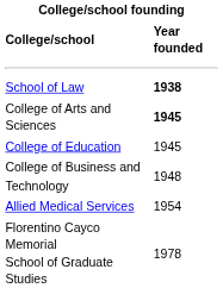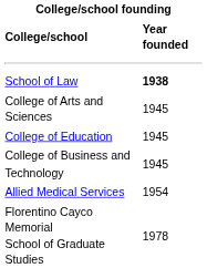College of Arts and Sciences | Year founded: bold -> normal
College of Business and Technology | Year founded: 1948 -> 1945
